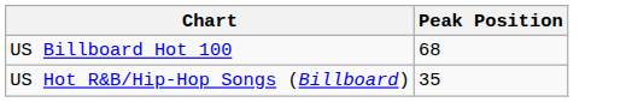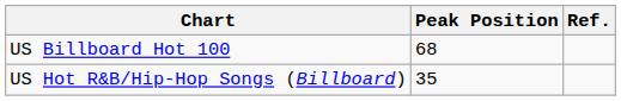+ column: Ref.
